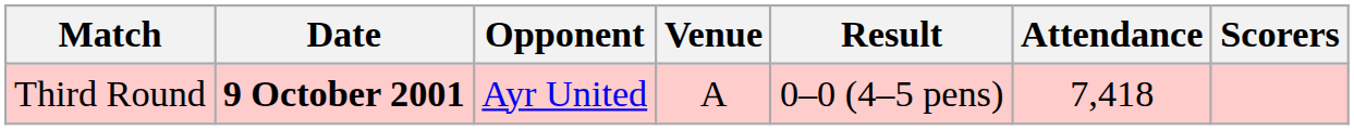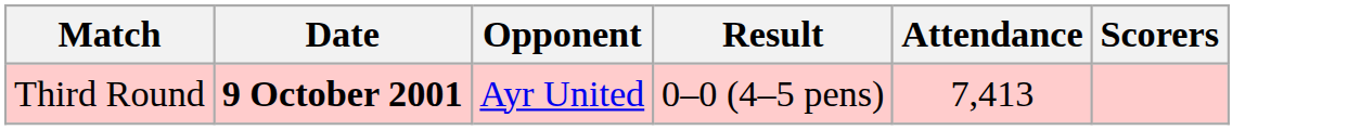- column: Venue | A
Third Round | Attendance: 7,418 -> 7,413
